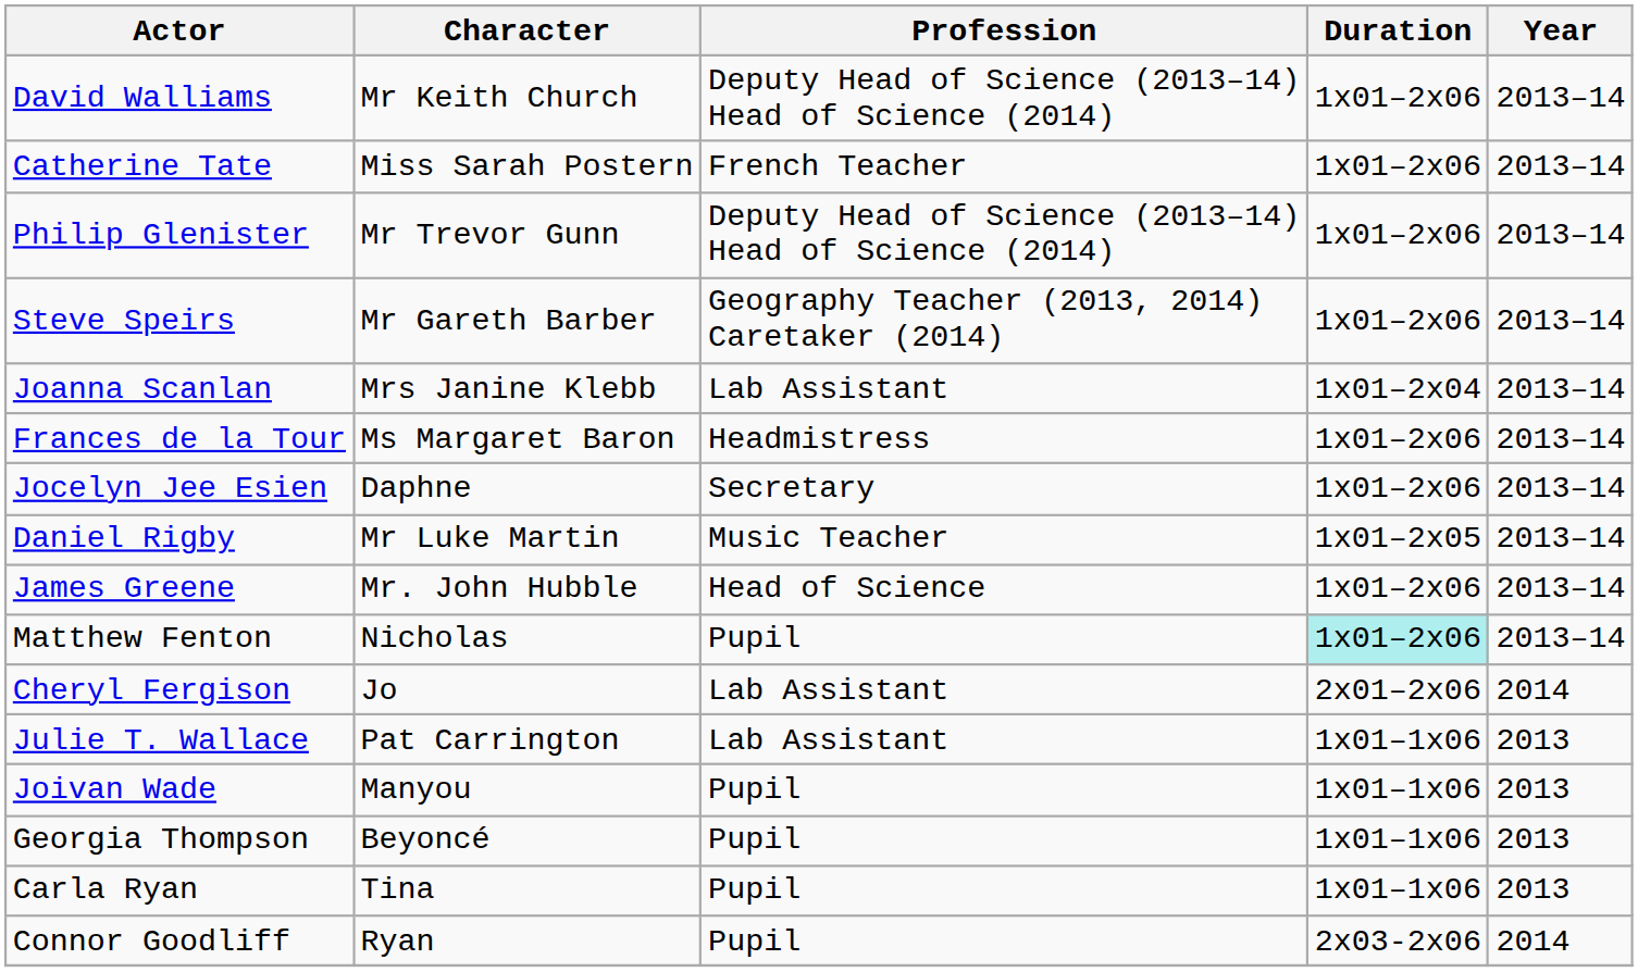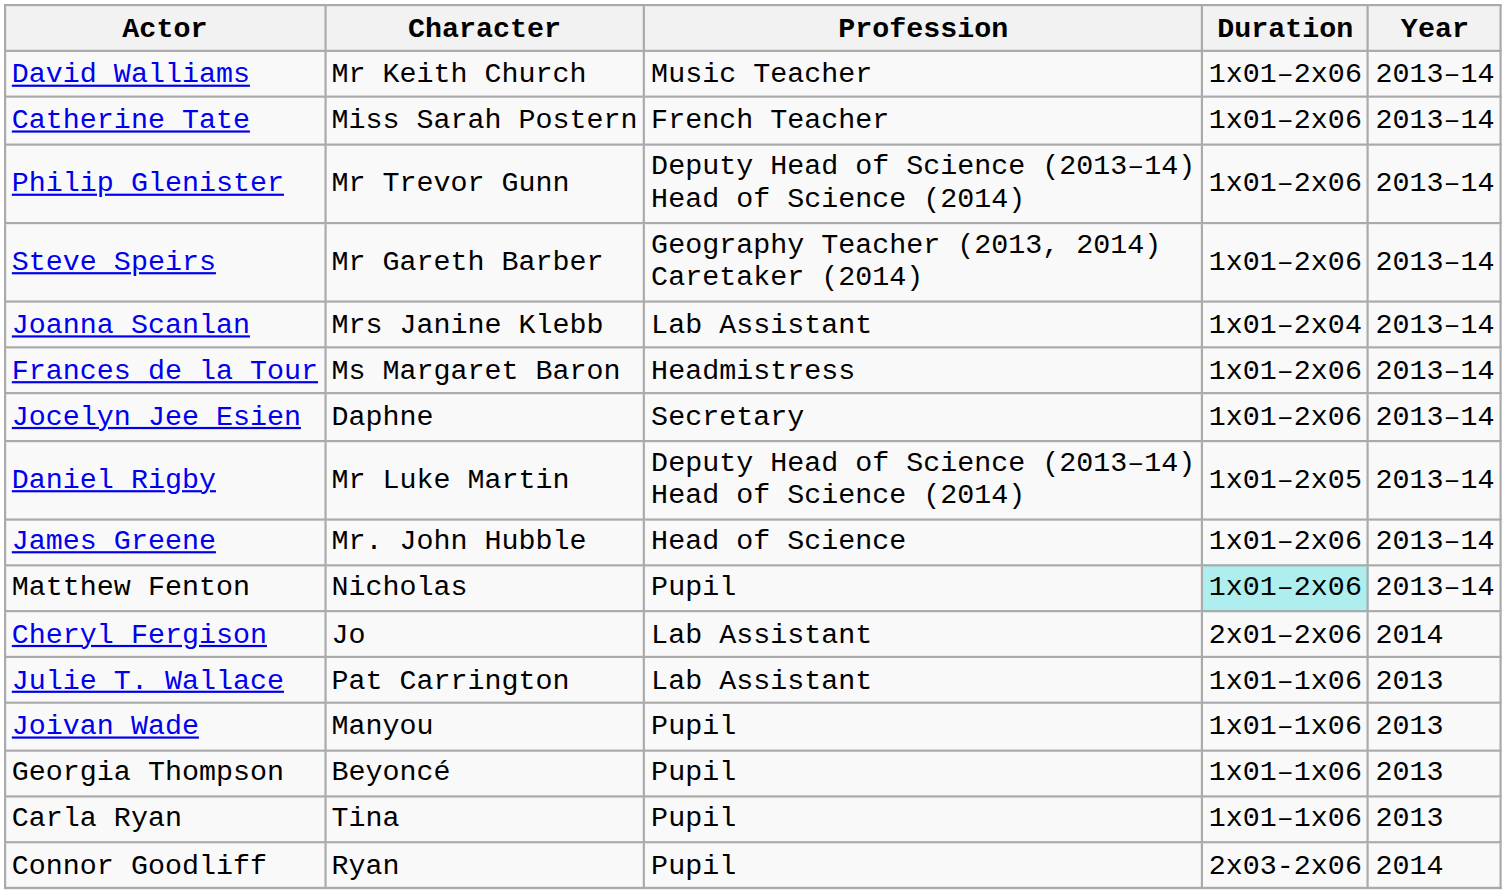David Walliams | Profession: Deputy Head of Science (2013–14) Head of Science (2014) -> Music Teacher
Daniel Rigby | Profession: Music Teacher -> Deputy Head of Science (2013–14) Head of Science (2014)
